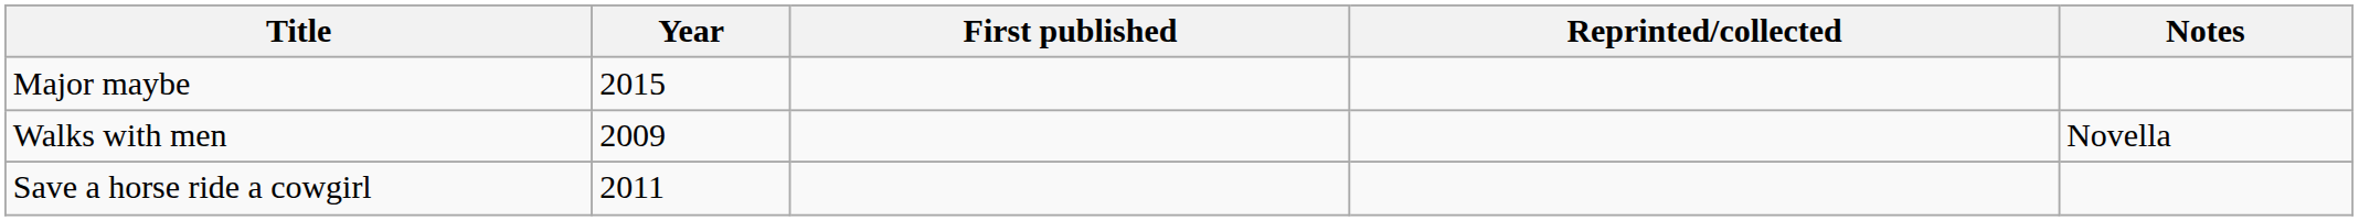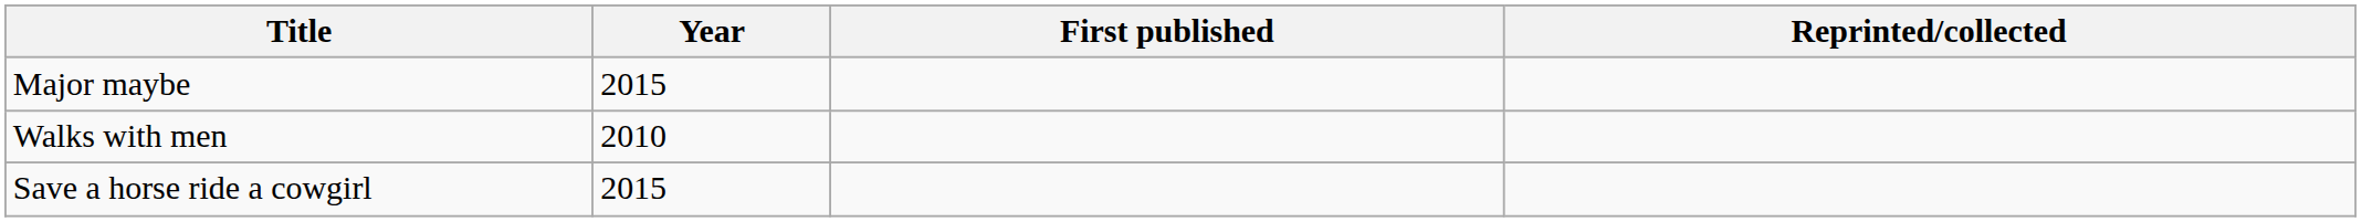- column: Notes | Novella
Walks with men | Year: 2009 -> 2010
Save a horse ride a cowgirl | Year: 2011 -> 2015
